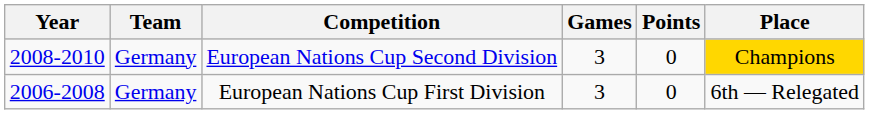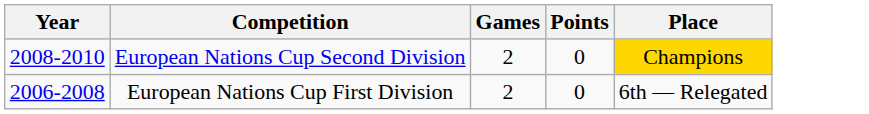- column: Team | Germany | Germany
European Nations Cup Second Division | Games: 3 -> 2
European Nations Cup First Division | Games: 3 -> 2
